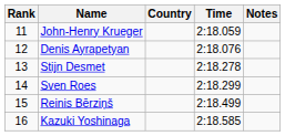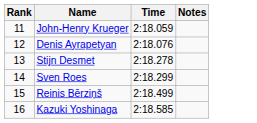- column: Country
